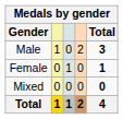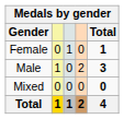rows swapped: Female <-> Male
